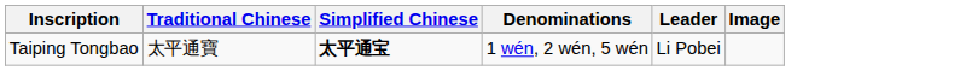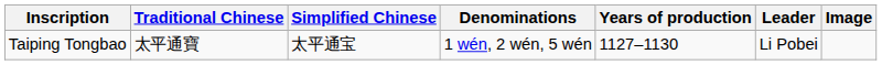+ column: Years of production | 1127–1130
Taiping Tongbao | Simplified Chinese: bold -> normal
